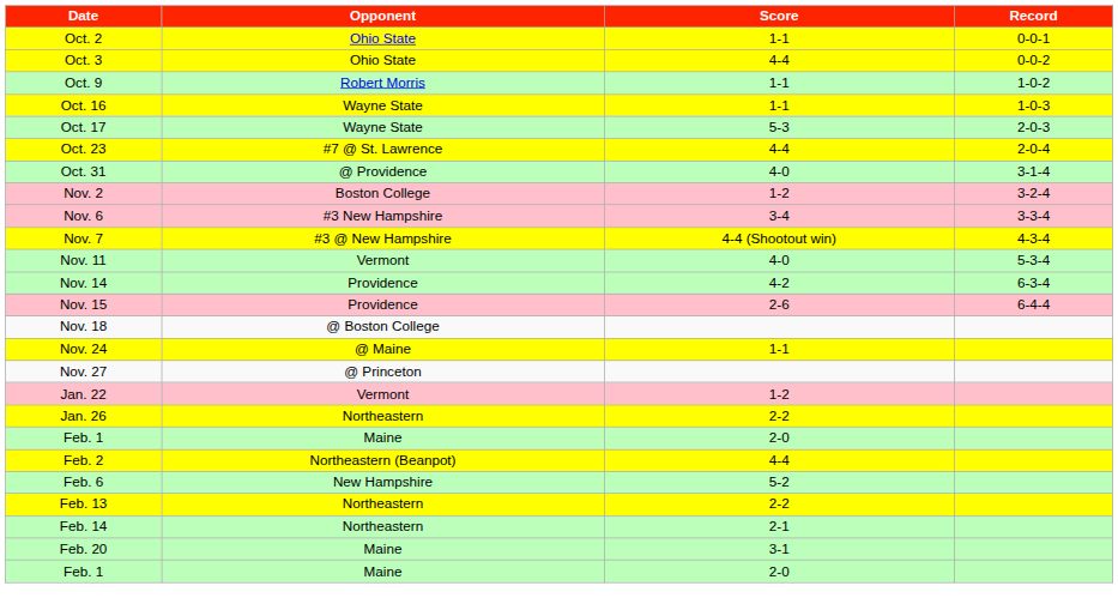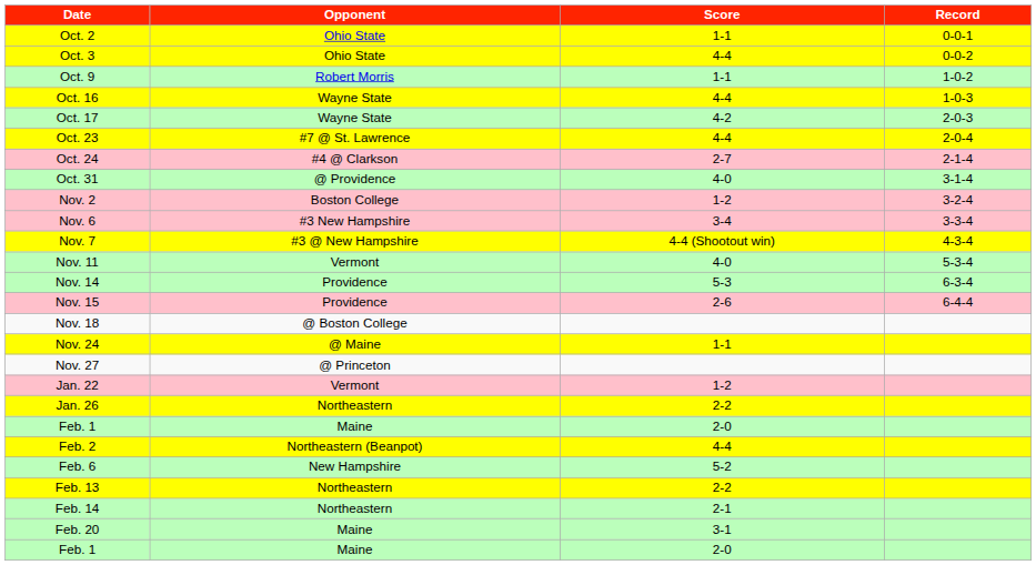Oct. 16 | Score: 1-1 -> 4-4
Oct. 17 | Score: 5-3 -> 4-2
+ row: Oct. 24 | #4 @ Clarkson | 2-7 | 2-1-4
Nov. 14 | Score: 4-2 -> 5-3
